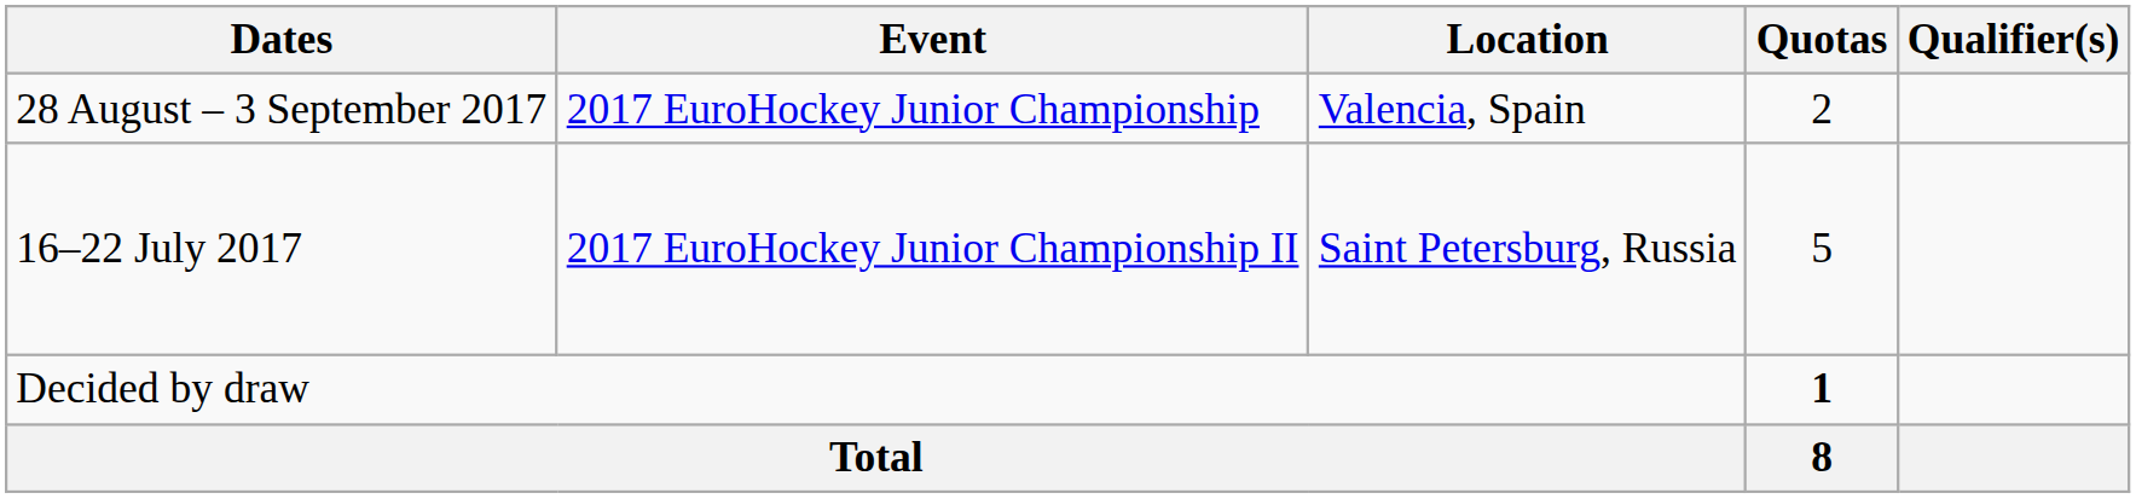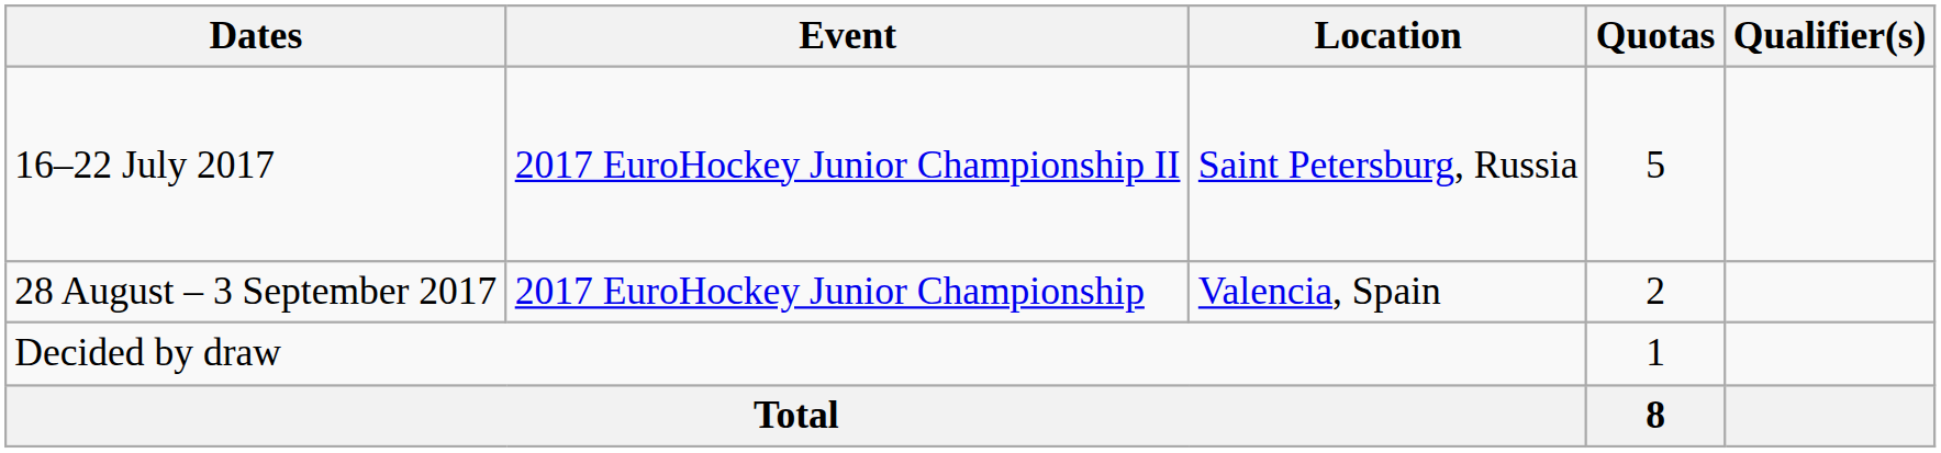rows swapped: 28 August – 3 September 2017 <-> 16–22 July 2017
Decided by draw | Quotas: bold -> normal
